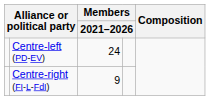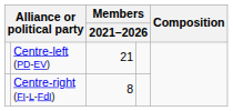Centre-left (PD-EV) | column 3: 24 -> 21
Centre-right (FI-L-FdI) | column 3: 9 -> 8
